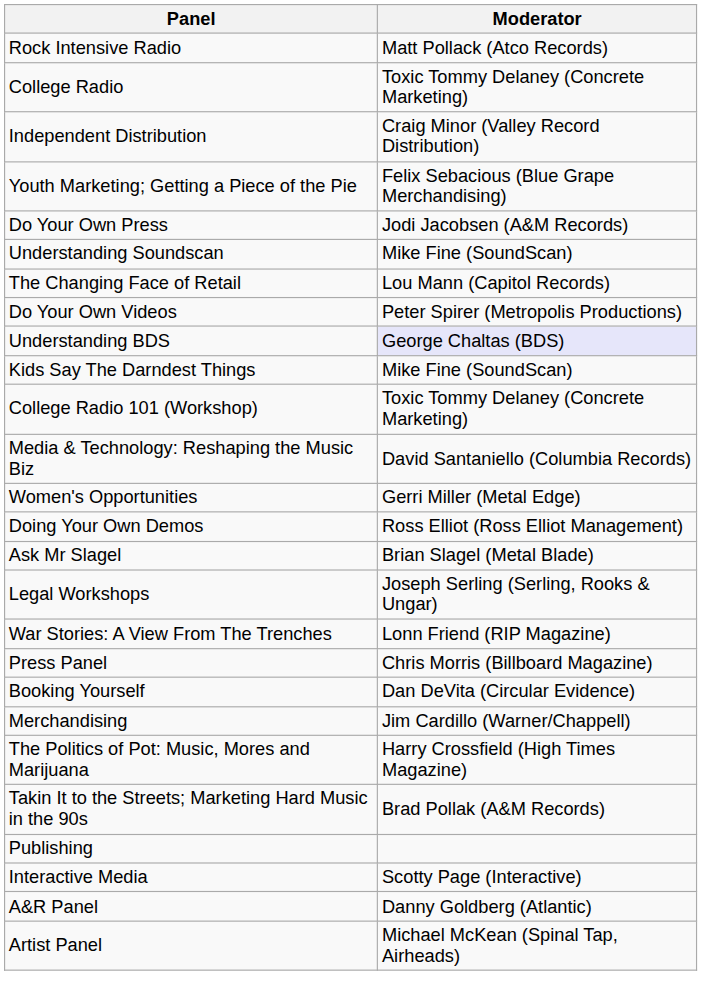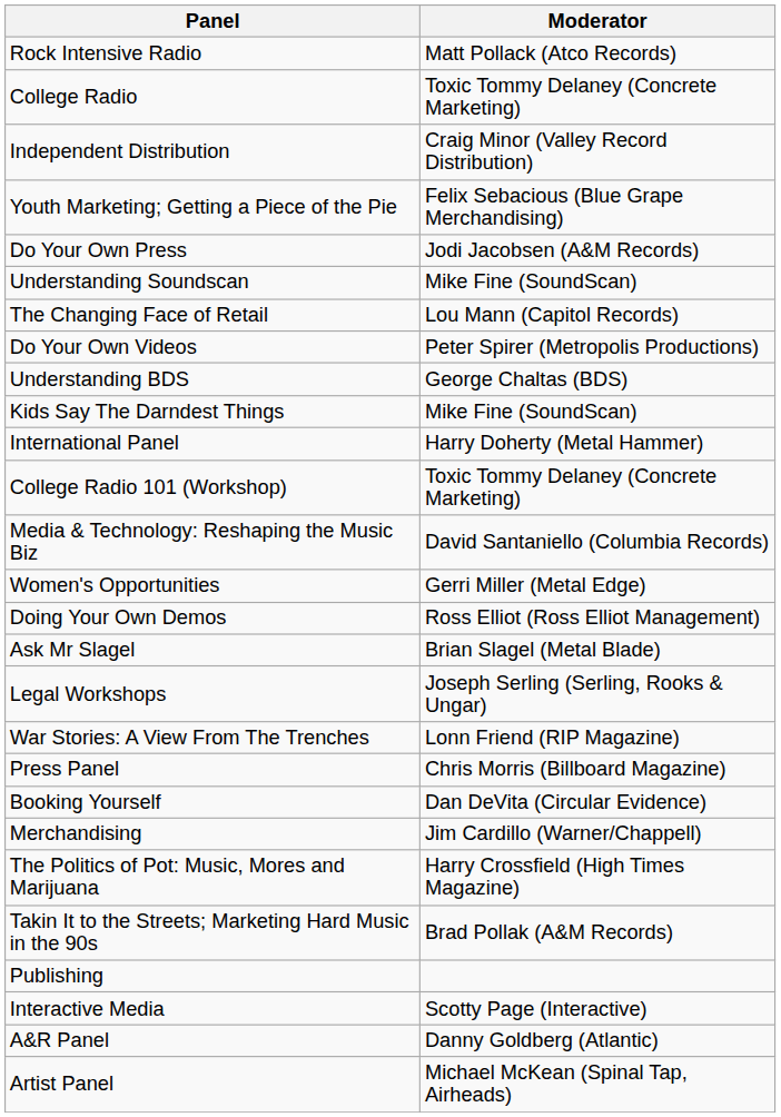Understanding BDS | Moderator: lavender background -> no background
+ row: International Panel | Harry Doherty (Metal Hammer)
